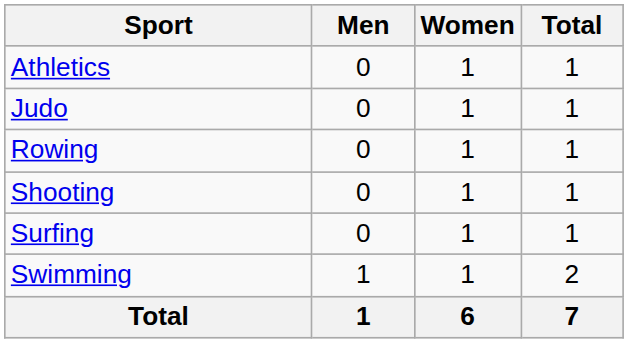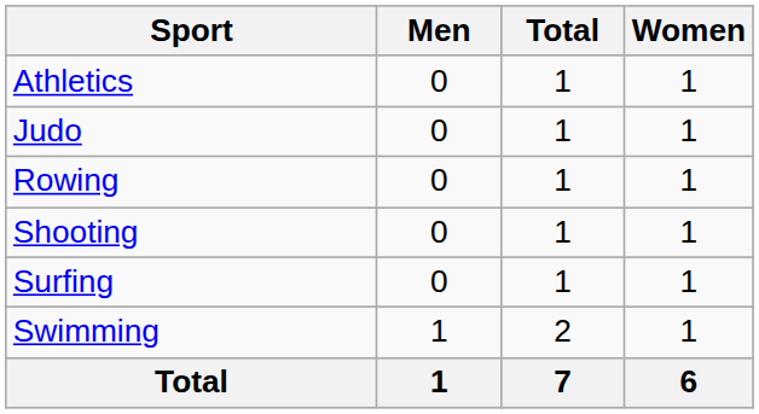columns swapped: Women <-> Total
